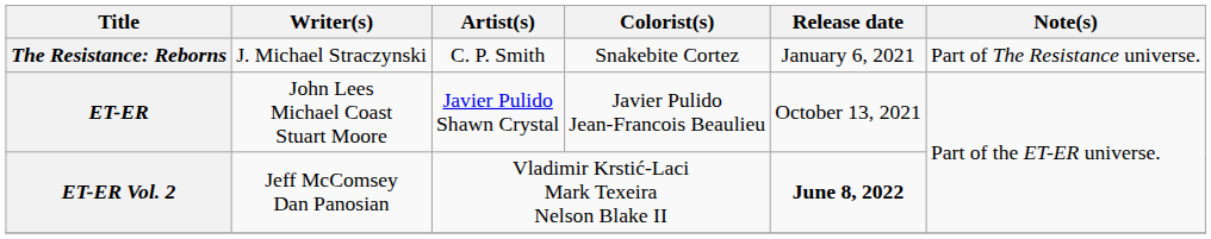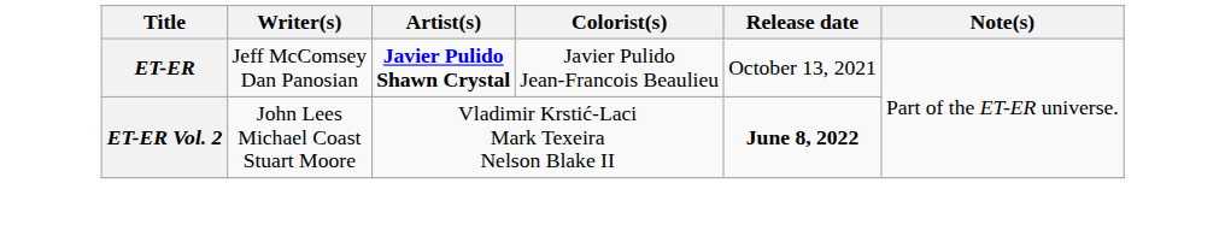- row: The Resistance: Reborns | J. Michael Straczynski | C. P. Smith | Snakebite Cortez | January 6, 2021 | Part of The Resistance universe.
ET-ER | Writer(s): John Lees Michael Coast Stuart Moore -> Jeff McComsey Dan Panosian
ET-ER | Artist(s): normal -> bold
ET-ER Vol. 2 | Writer(s): Jeff McComsey Dan Panosian -> John Lees Michael Coast Stuart Moore
